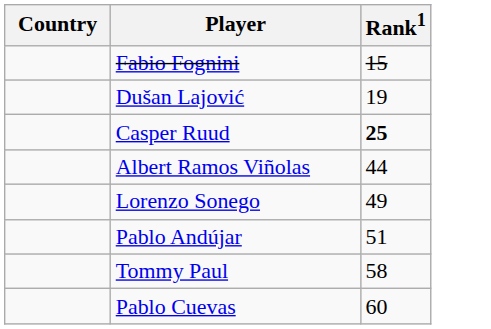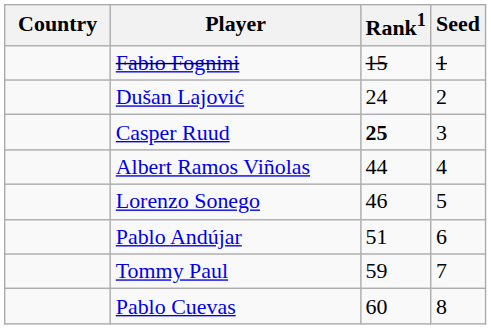+ column: Seed | 1 | 2 | 3 | 4 | 5 | 6 | 7 | 8
Dušan Lajović | Rank1: 19 -> 24
Lorenzo Sonego | Rank1: 49 -> 46
Tommy Paul | Rank1: 58 -> 59
